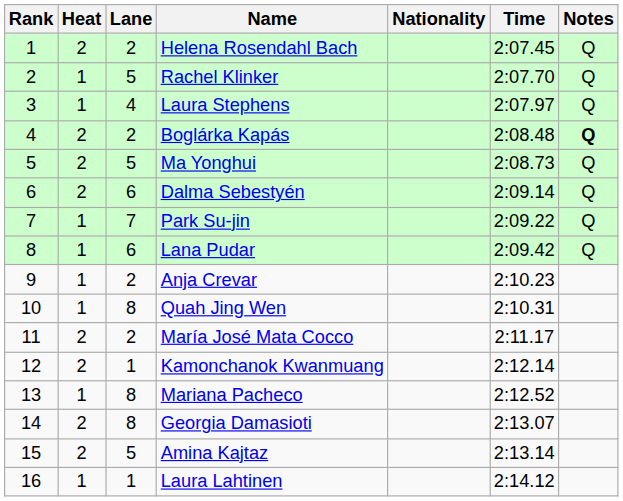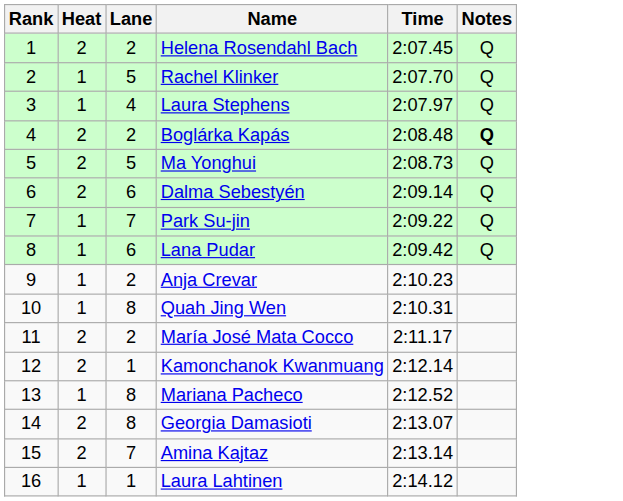- column: Nationality
Amina Kajtaz | Lane: 5 -> 7
